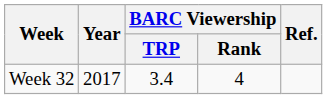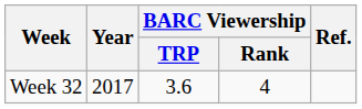Week 32 | BARC Viewership / TRP: 3.4 -> 3.6
